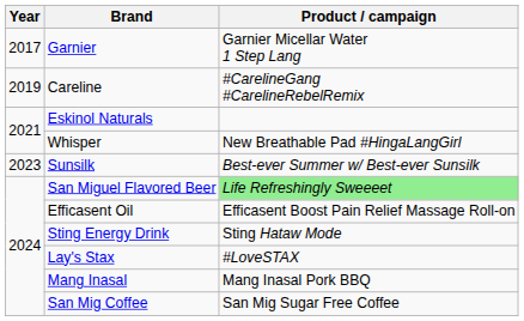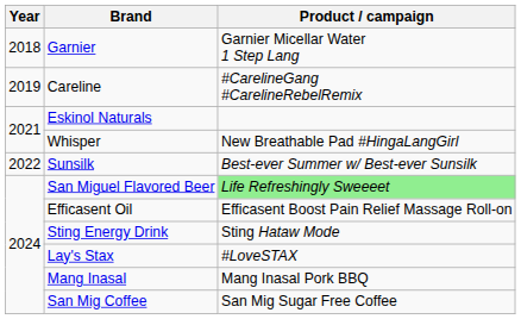Garnier | Year: 2017 -> 2018
Sunsilk | Year: 2023 -> 2022
